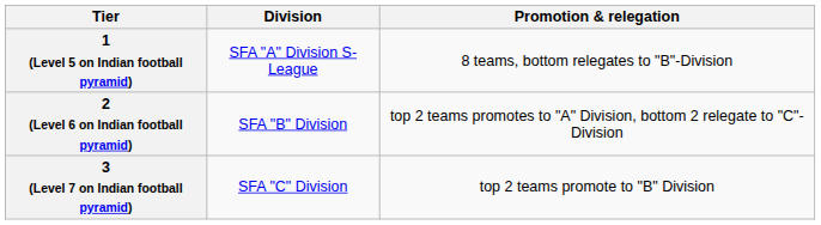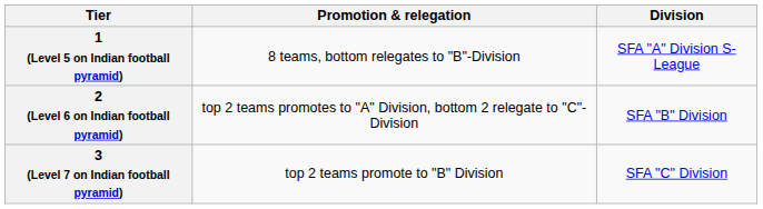columns swapped: Division <-> Promotion & relegation
